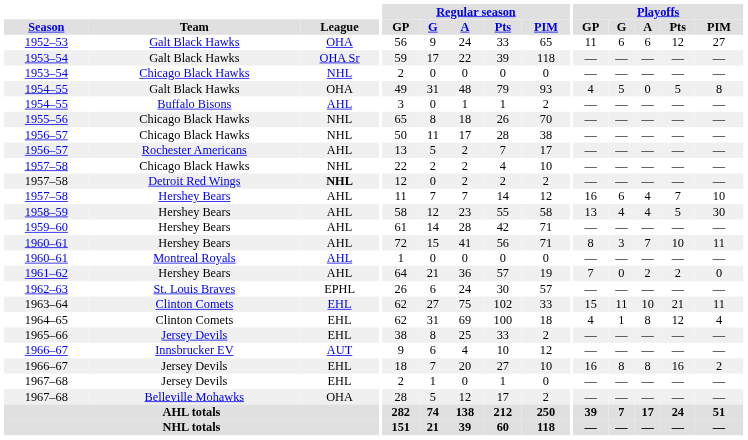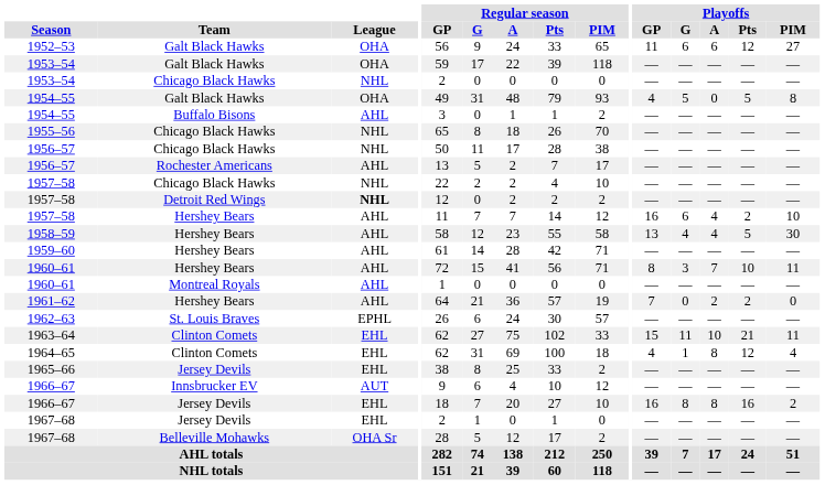1953–54 / Galt Black Hawks | League: OHA Sr -> OHA
1957–58 / Hershey Bears | Playoffs / Pts: 7 -> 2
1967–68 / Belleville Mohawks | League: OHA -> OHA Sr
